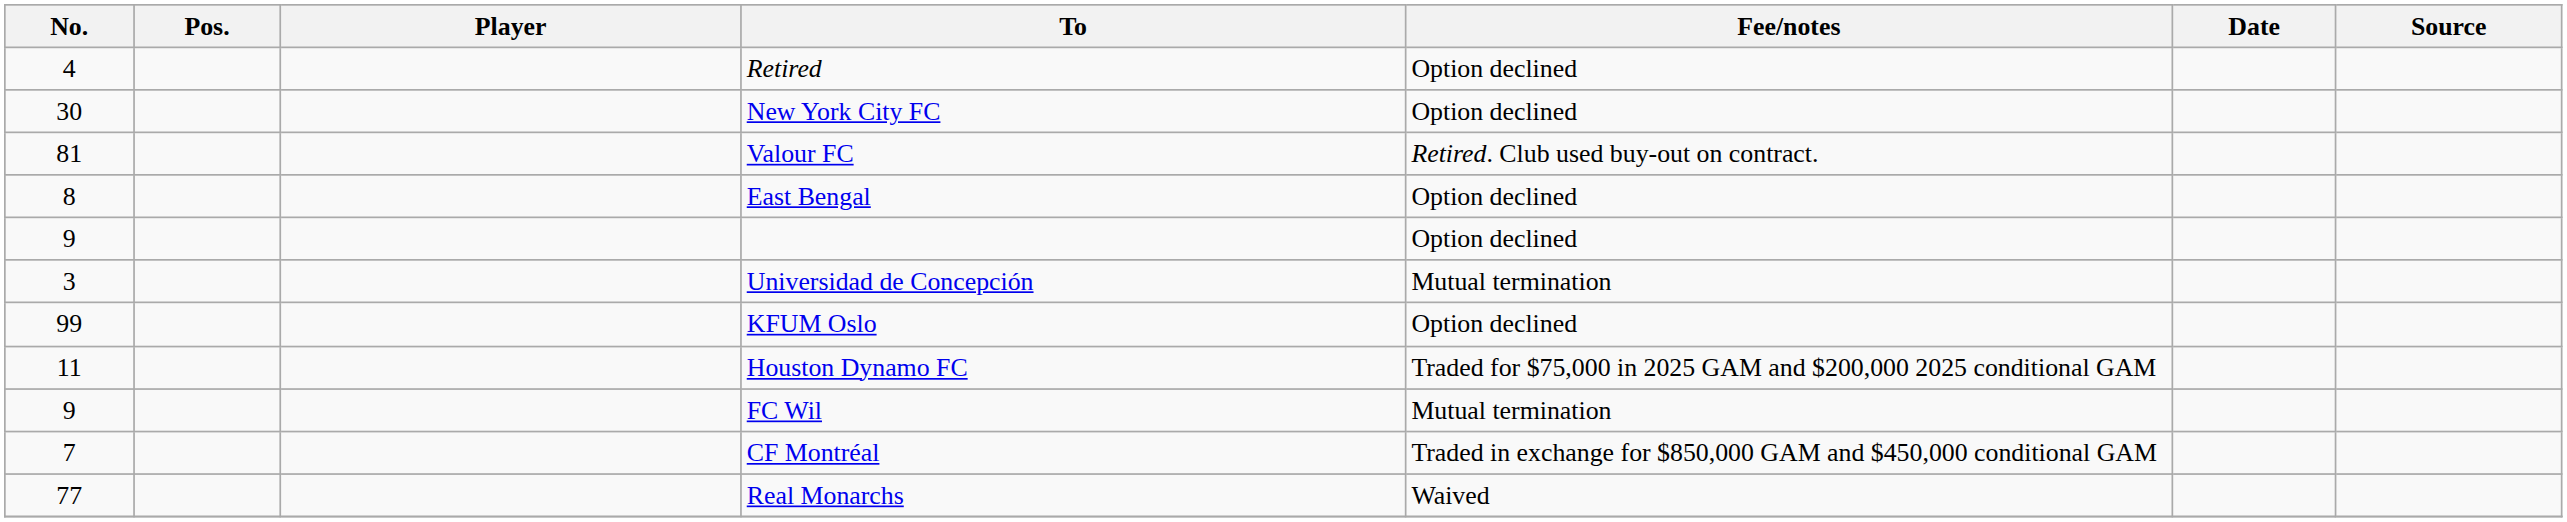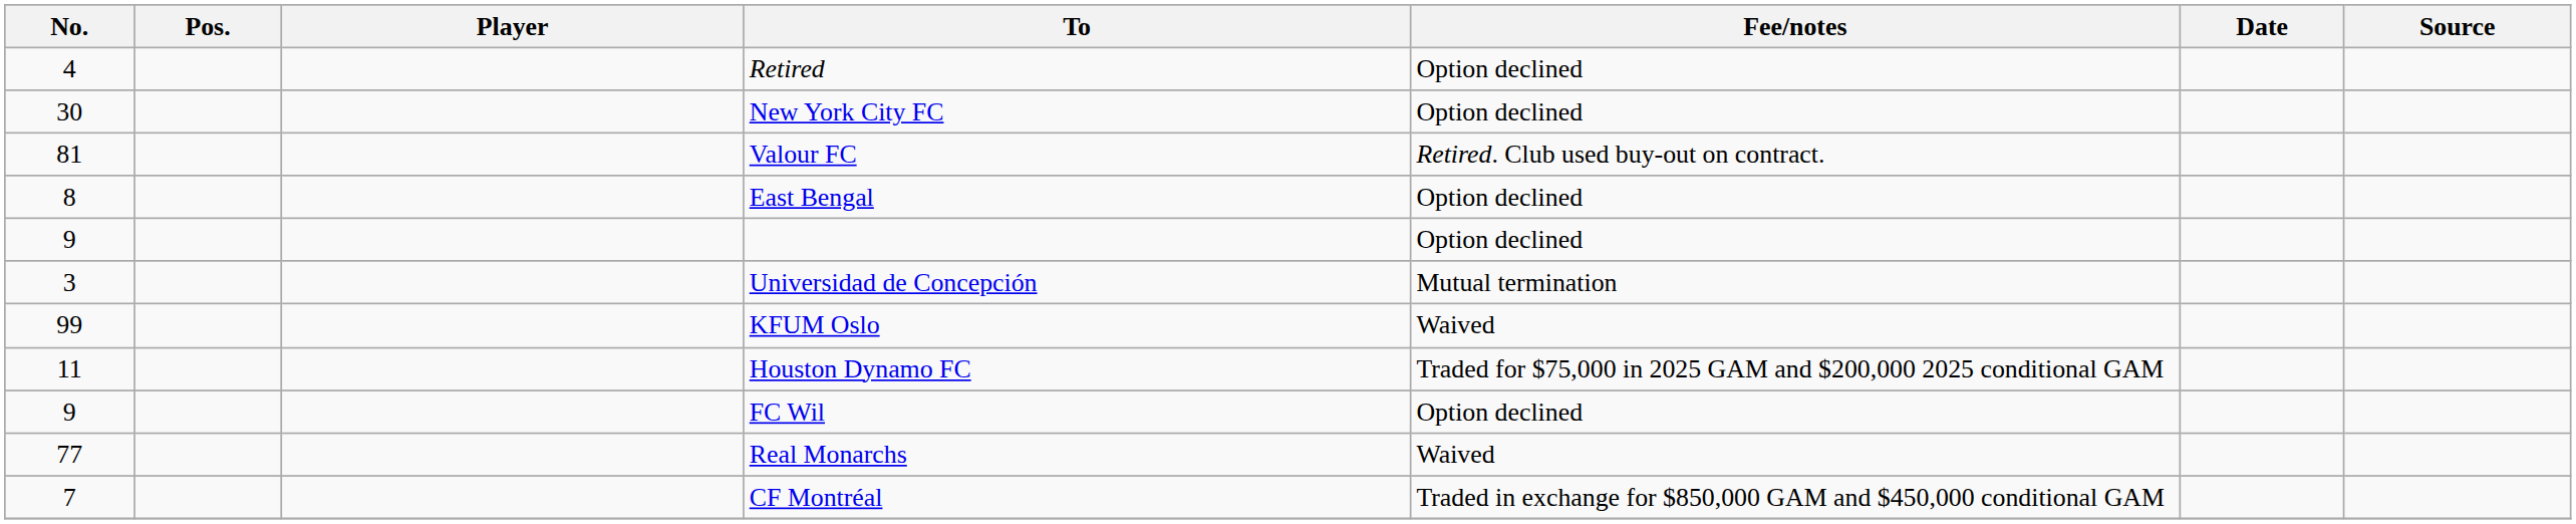KFUM Oslo | Fee/notes: Option declined -> Waived
FC Wil | Fee/notes: Mutual termination -> Option declined
rows swapped: Real Monarchs <-> CF Montréal
